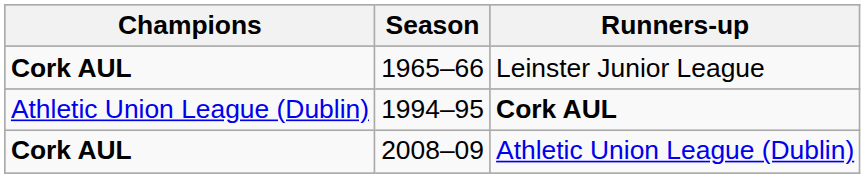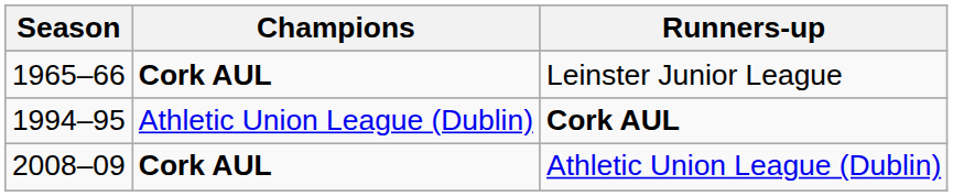columns swapped: Season <-> Champions
